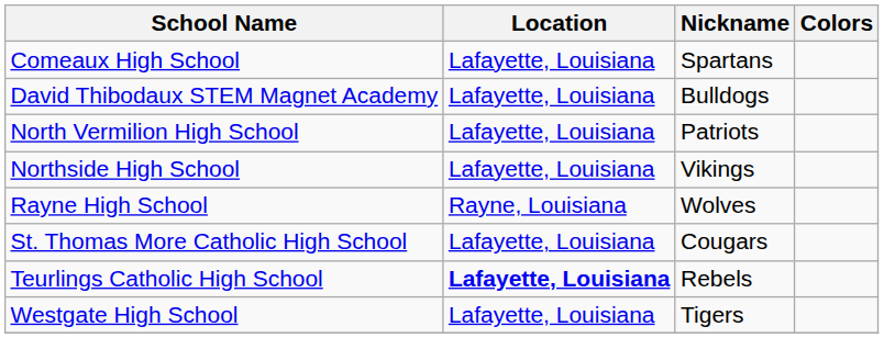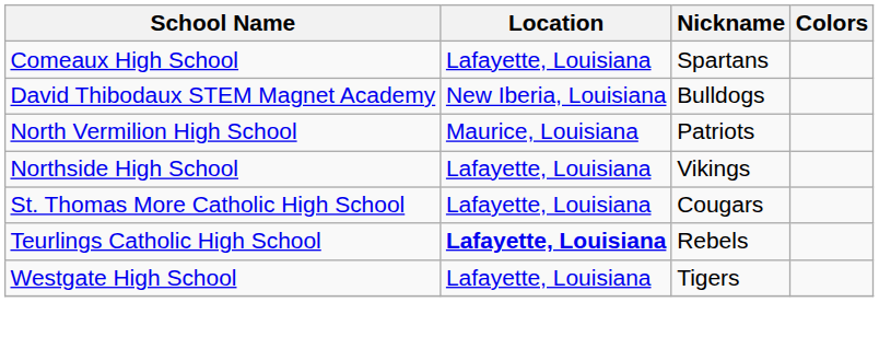David Thibodaux STEM Magnet Academy | Location: Lafayette, Louisiana -> New Iberia, Louisiana
North Vermilion High School | Location: Lafayette, Louisiana -> Maurice, Louisiana
- row: Rayne High School | Rayne, Louisiana | Wolves
